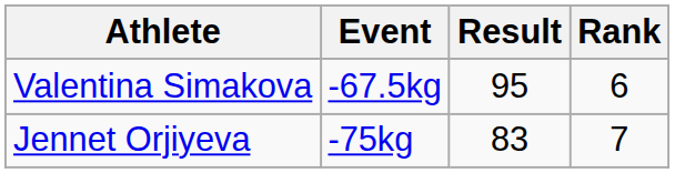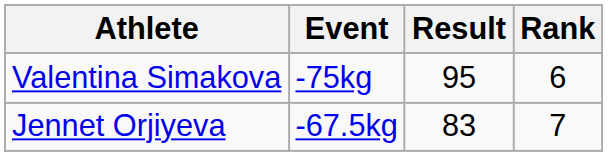Valentina Simakova | Event: -67.5kg -> -75kg
Jennet Orjiyeva | Event: -75kg -> -67.5kg
